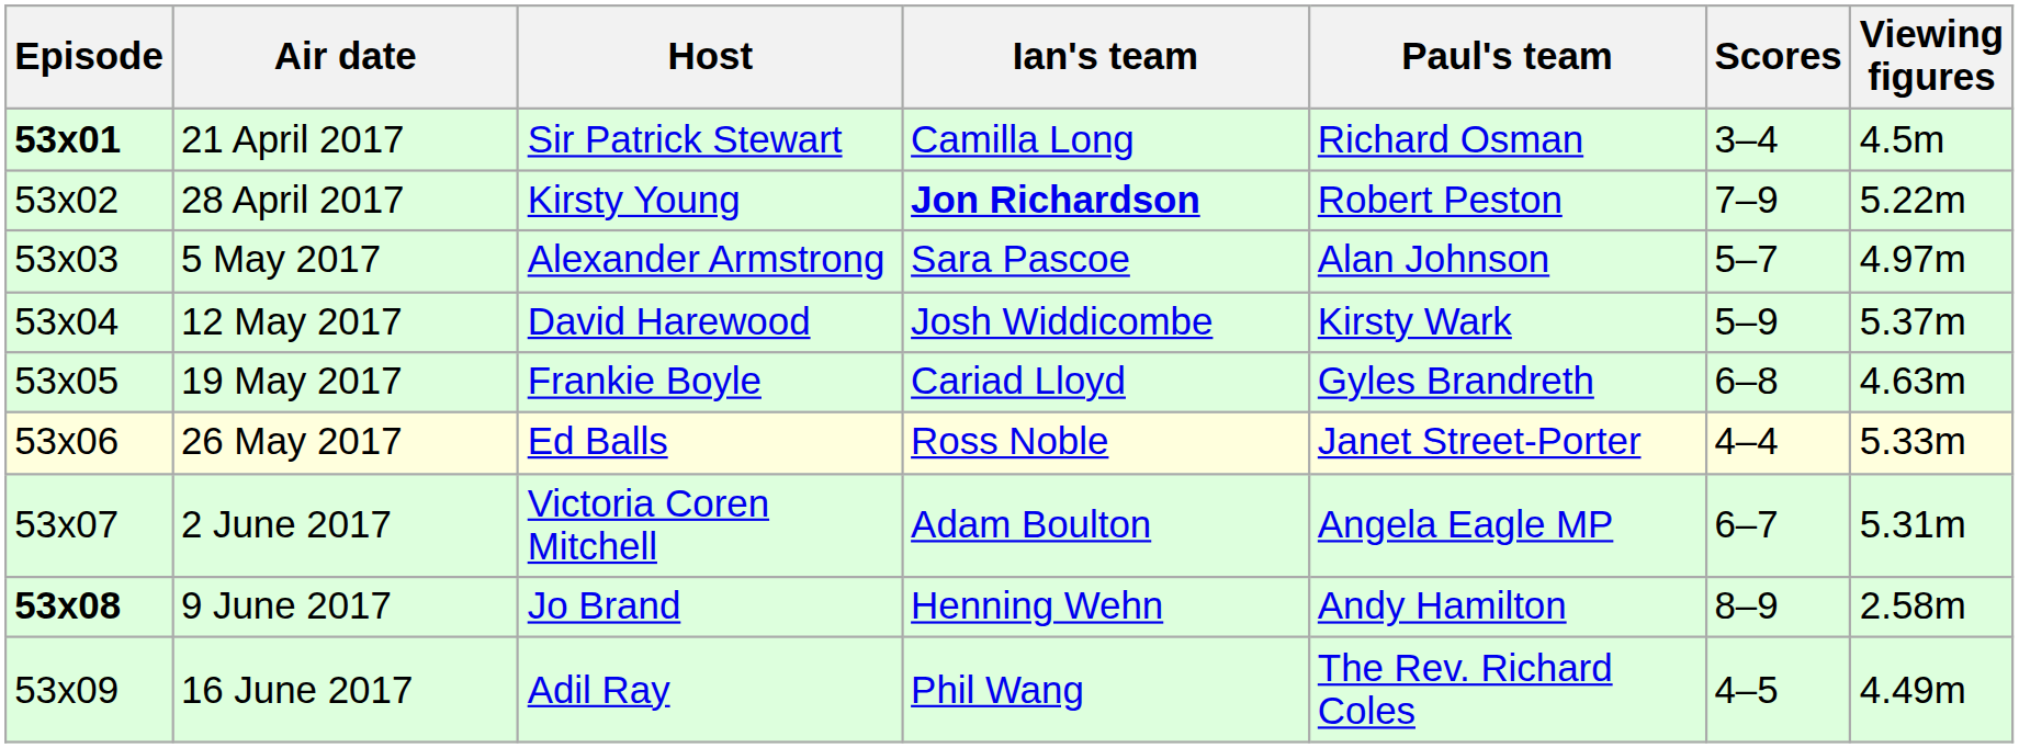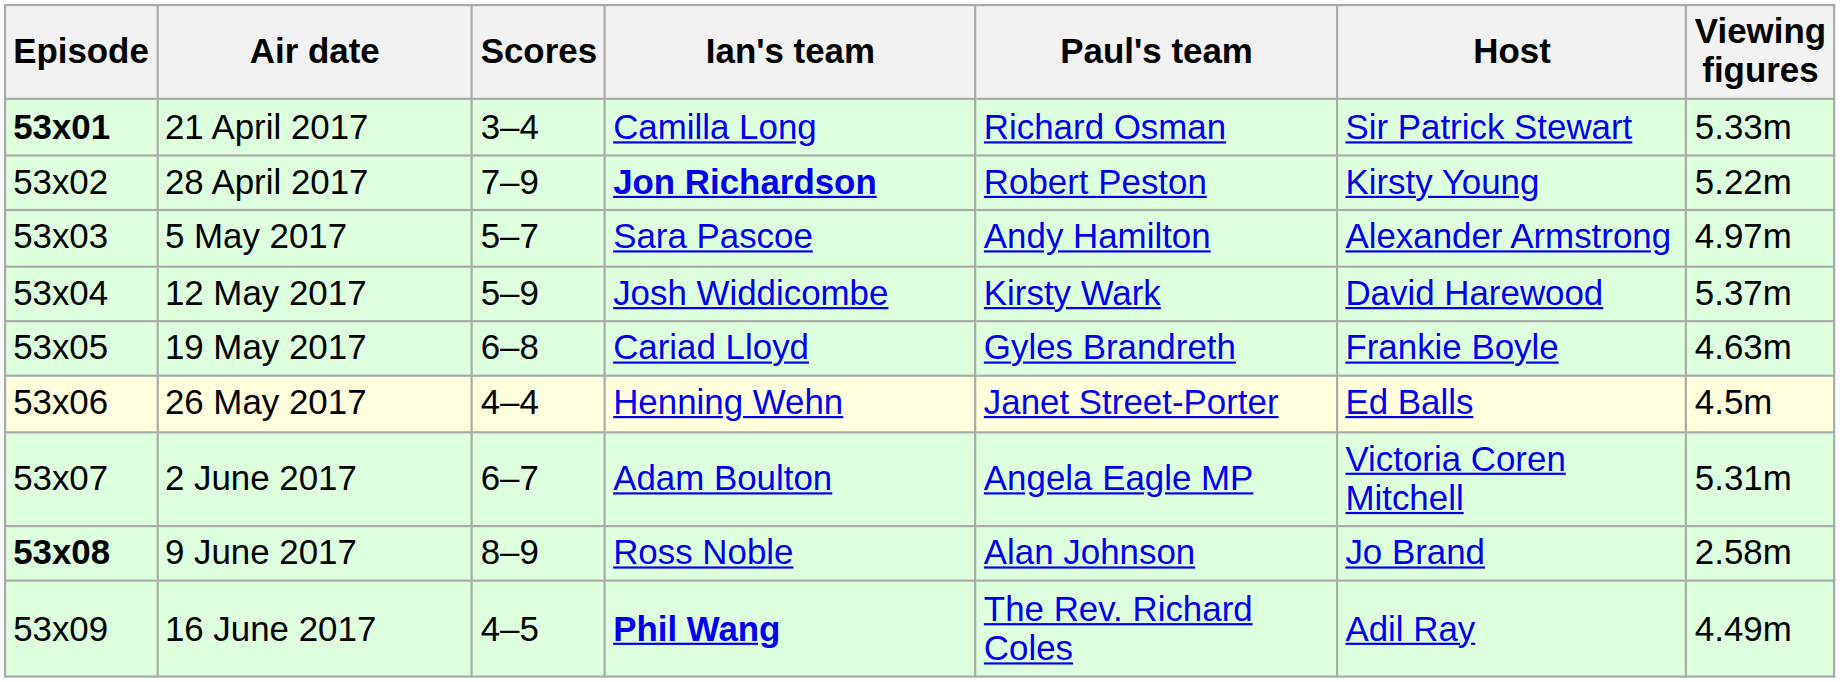columns swapped: Host <-> Scores
21 April 2017 | Viewing figures: 4.5m -> 5.33m
5 May 2017 | Paul's team: Alan Johnson -> Andy Hamilton
26 May 2017 | Ian's team: Ross Noble -> Henning Wehn
26 May 2017 | Viewing figures: 5.33m -> 4.5m
9 June 2017 | Ian's team: Henning Wehn -> Ross Noble
9 June 2017 | Paul's team: Andy Hamilton -> Alan Johnson
16 June 2017 | Ian's team: normal -> bold
